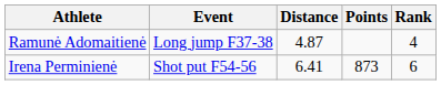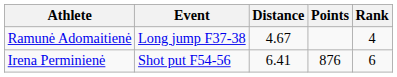Ramunė Adomaitienė | Distance: 4.87 -> 4.67
Irena Perminienė | Points: 873 -> 876
